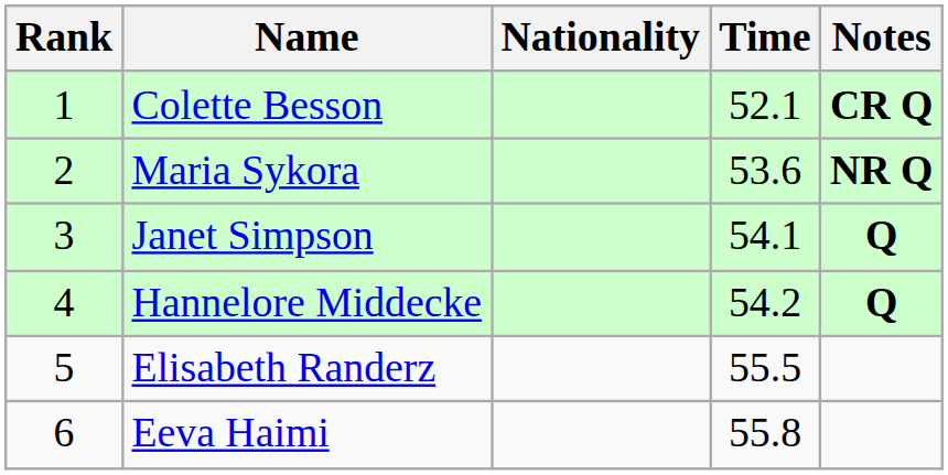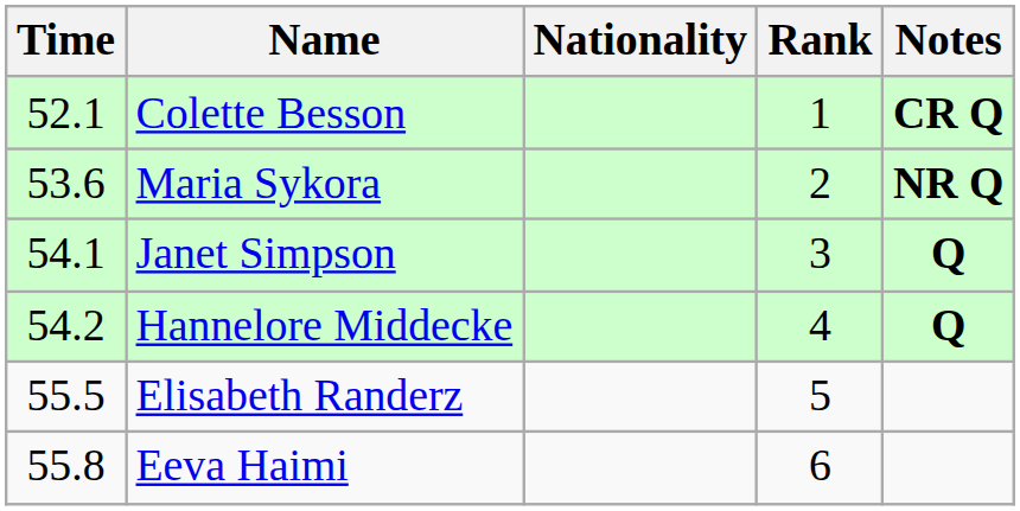columns swapped: Rank <-> Time
